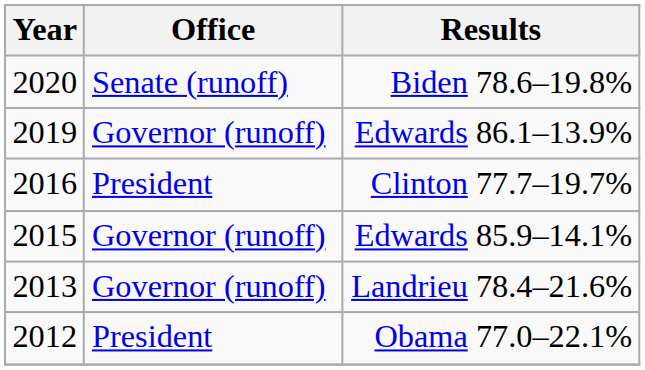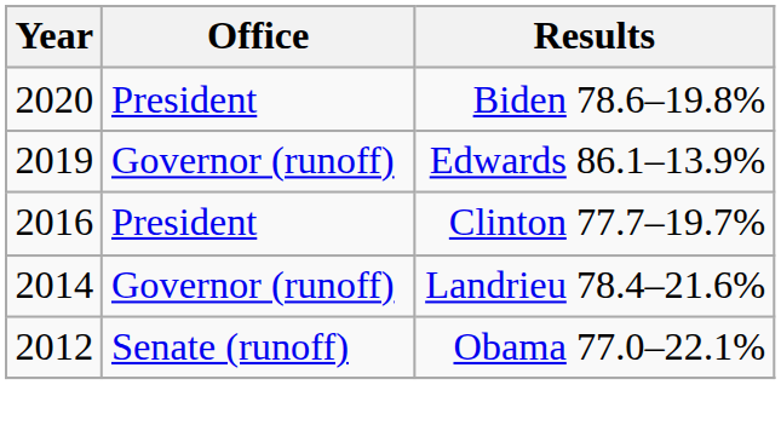Biden 78.6–19.8% | Office: Senate (runoff) -> President
- row: 2015 | Governor (runoff) | Edwards 85.9–14.1%
Landrieu 78.4–21.6% | Year: 2013 -> 2014
Obama 77.0–22.1% | Office: President -> Senate (runoff)
